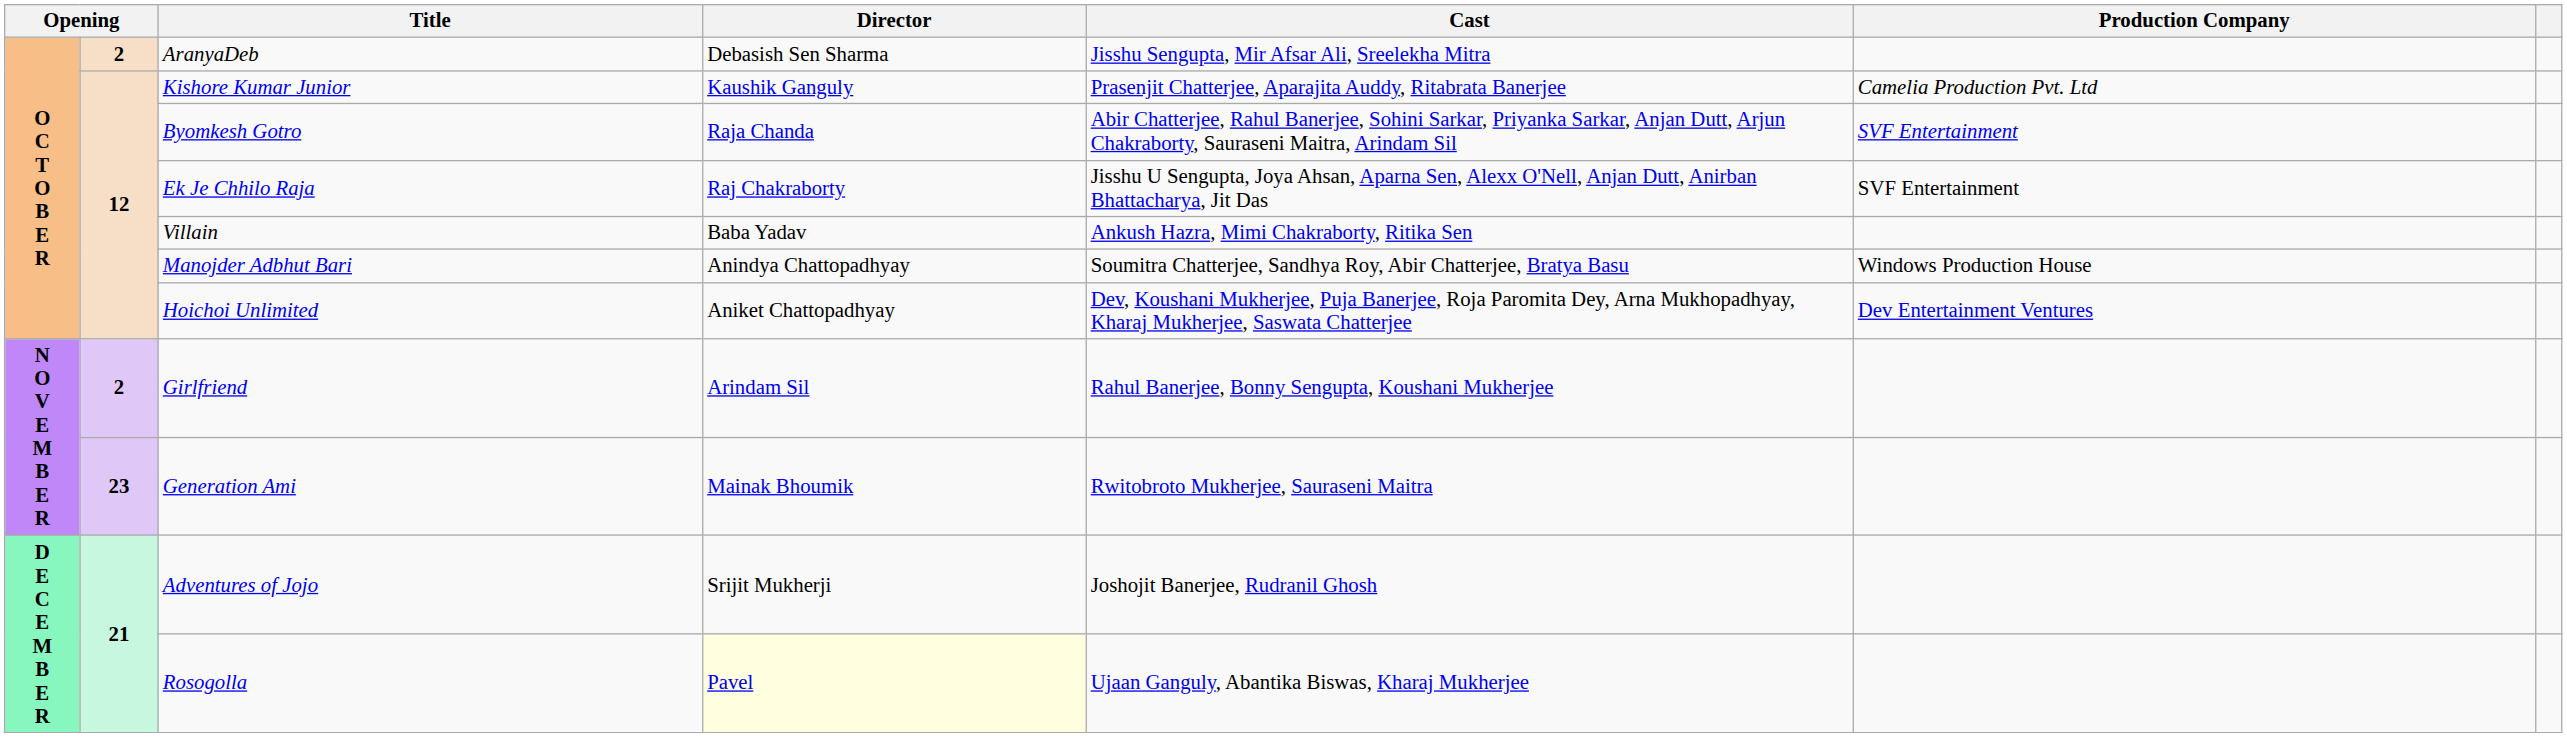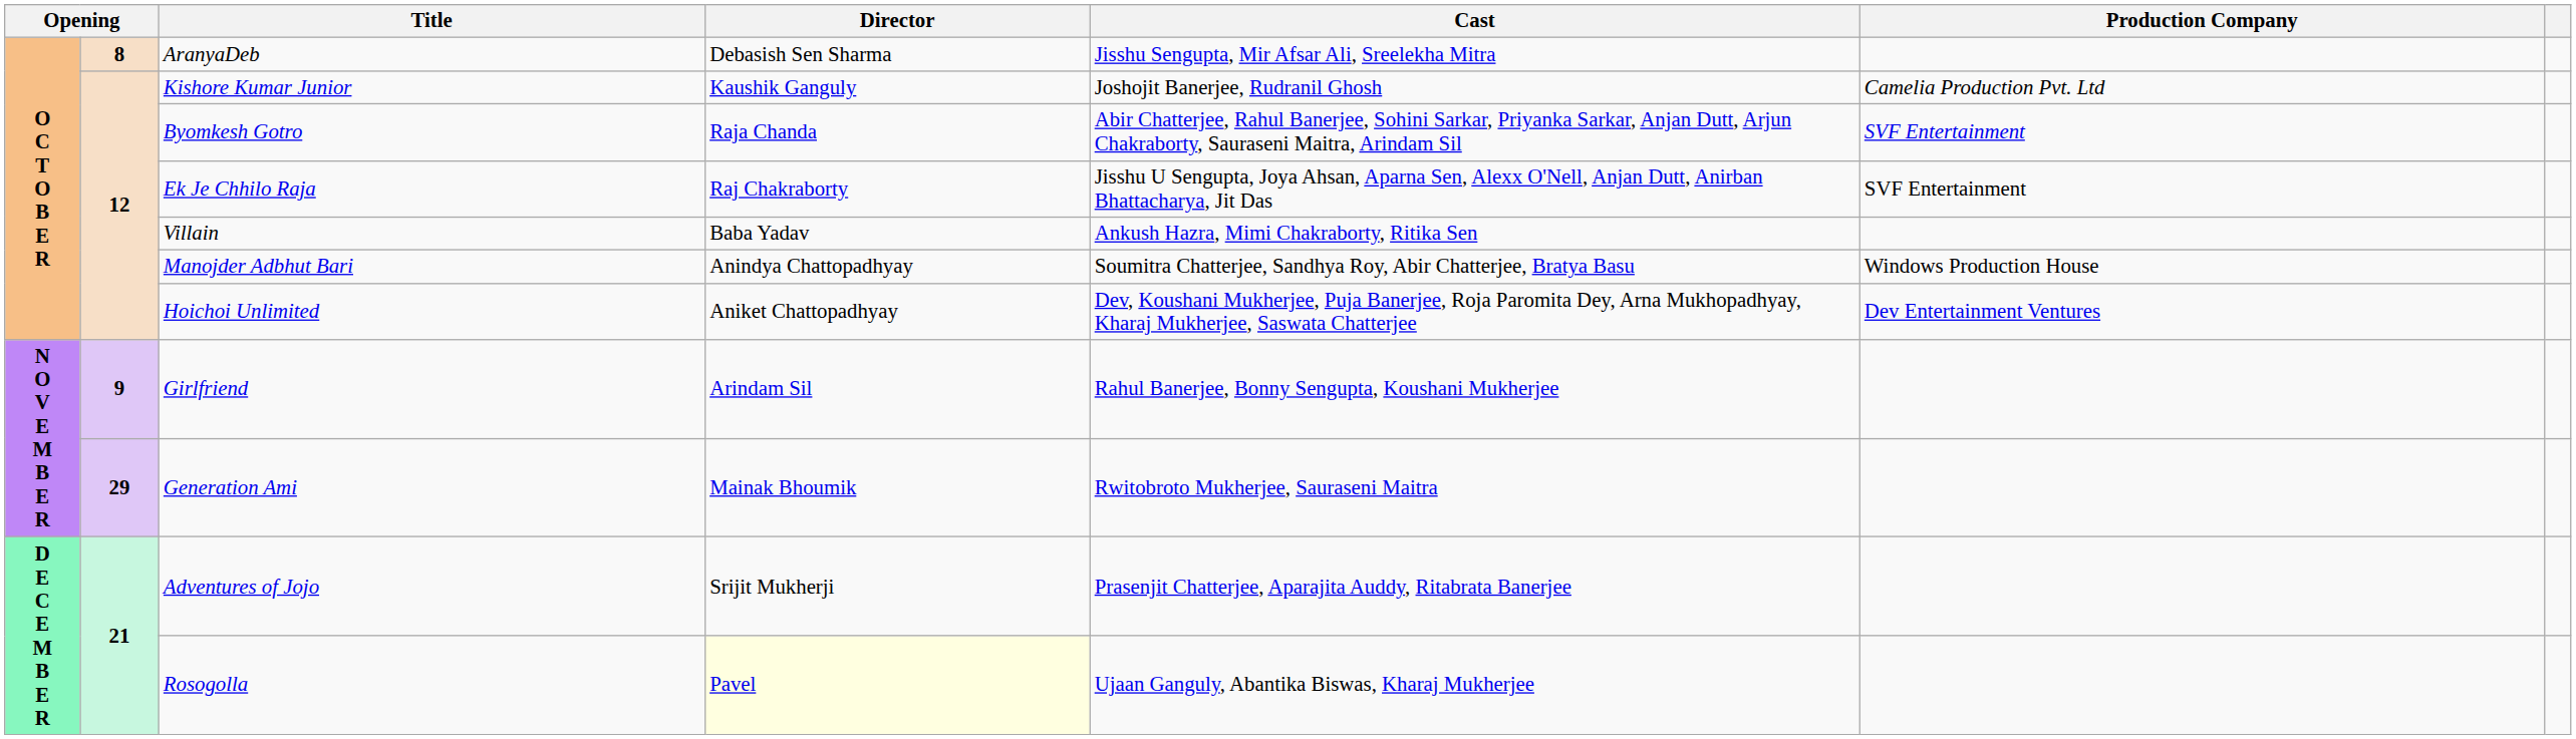AranyaDeb | column 2: 2 -> 8
Kishore Kumar Junior | Cast: Prasenjit Chatterjee, Aparajita Auddy, Ritabrata Banerjee -> Joshojit Banerjee, Rudranil Ghosh
Girlfriend | column 2: 2 -> 9
Generation Ami | column 2: 23 -> 29
Adventures of Jojo | Cast: Joshojit Banerjee, Rudranil Ghosh -> Prasenjit Chatterjee, Aparajita Auddy, Ritabrata Banerjee
